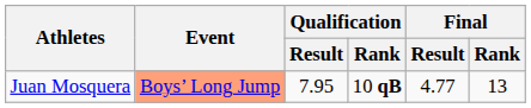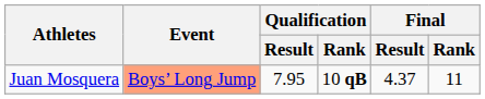Juan Mosquera | Final / Result: 4.77 -> 4.37
Juan Mosquera | Final / Rank: 13 -> 11
